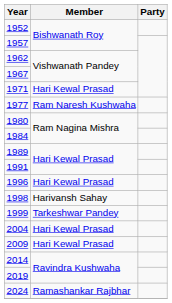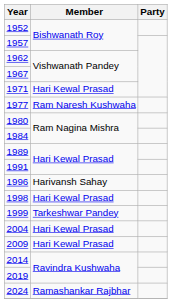1996 | Member: Hari Kewal Prasad -> Harivansh Sahay
1998 | Member: Harivansh Sahay -> Hari Kewal Prasad
